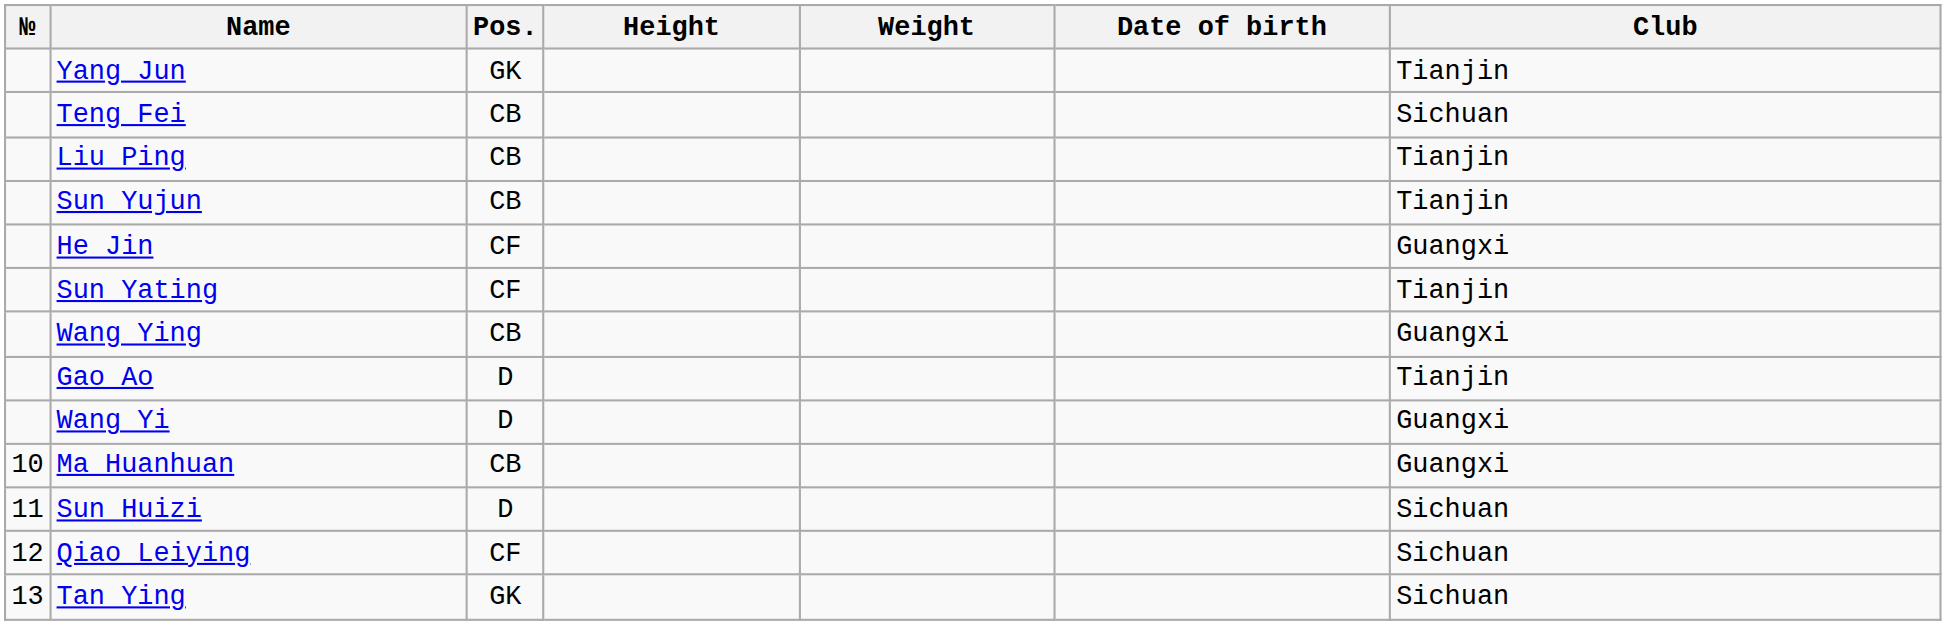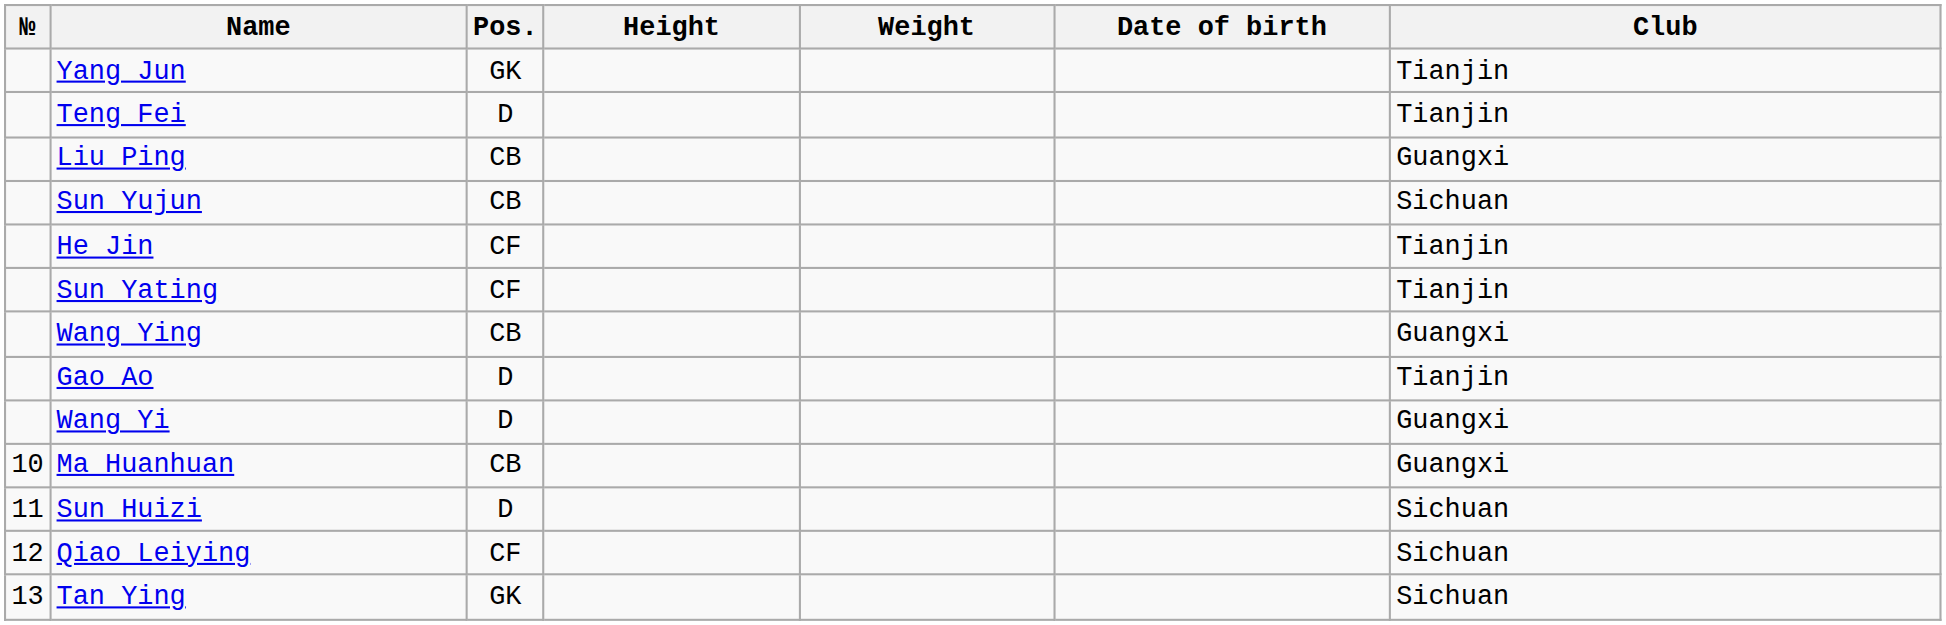Teng Fei | Pos.: CB -> D
Teng Fei | Club: Sichuan -> Tianjin
Liu Ping | Club: Tianjin -> Guangxi
Sun Yujun | Club: Tianjin -> Sichuan
He Jin | Club: Guangxi -> Tianjin
